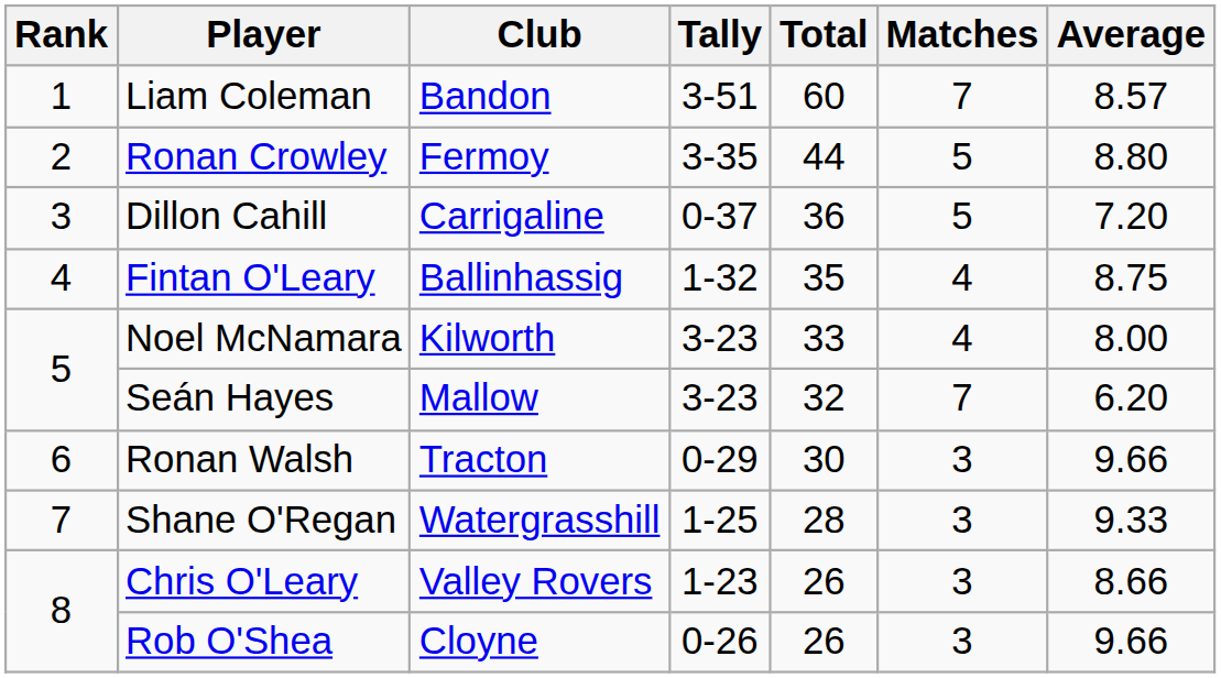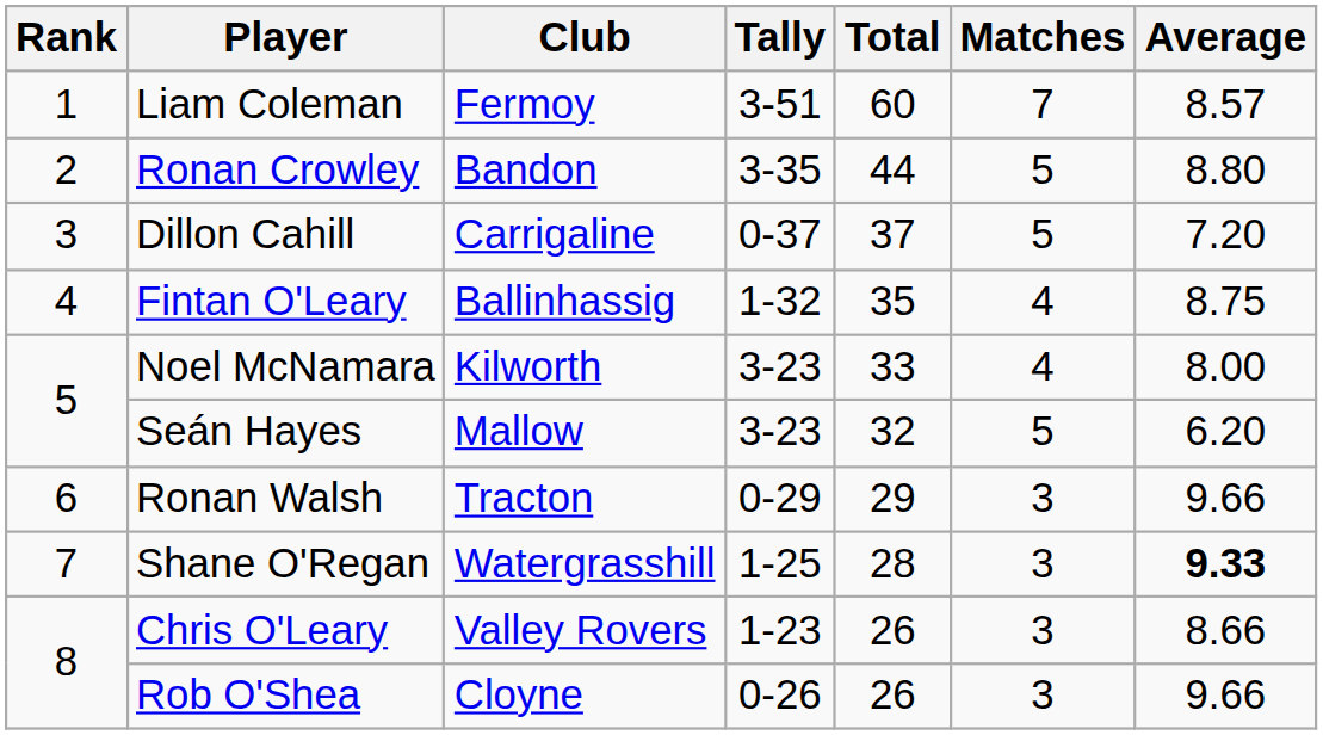Liam Coleman | Club: Bandon -> Fermoy
Ronan Crowley | Club: Fermoy -> Bandon
Dillon Cahill | Total: 36 -> 37
Seán Hayes | Matches: 7 -> 5
Ronan Walsh | Total: 30 -> 29
Shane O'Regan | Average: normal -> bold
